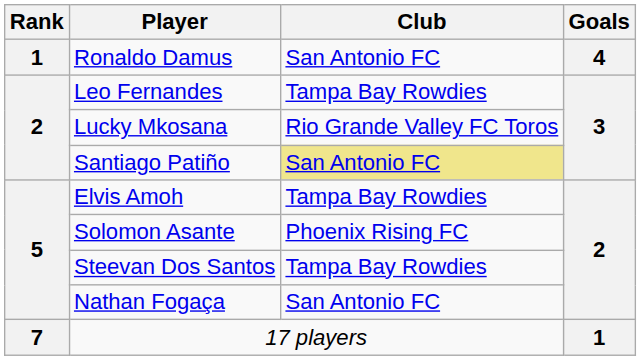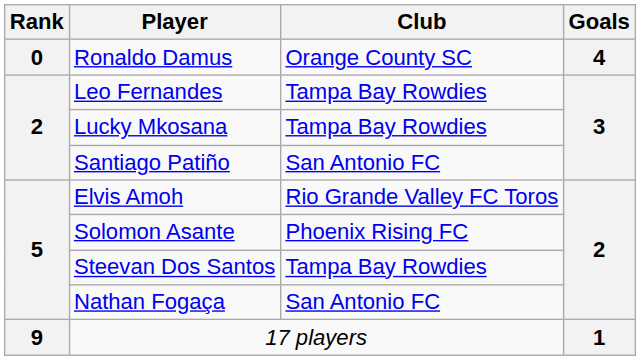Ronaldo Damus | Rank: 1 -> 0
Ronaldo Damus | Club: San Antonio FC -> Orange County SC
Lucky Mkosana | Club: Rio Grande Valley FC Toros -> Tampa Bay Rowdies
Santiago Patiño | Club: khaki background -> no background
Elvis Amoh | Club: Tampa Bay Rowdies -> Rio Grande Valley FC Toros
17 players | Rank: 7 -> 9
